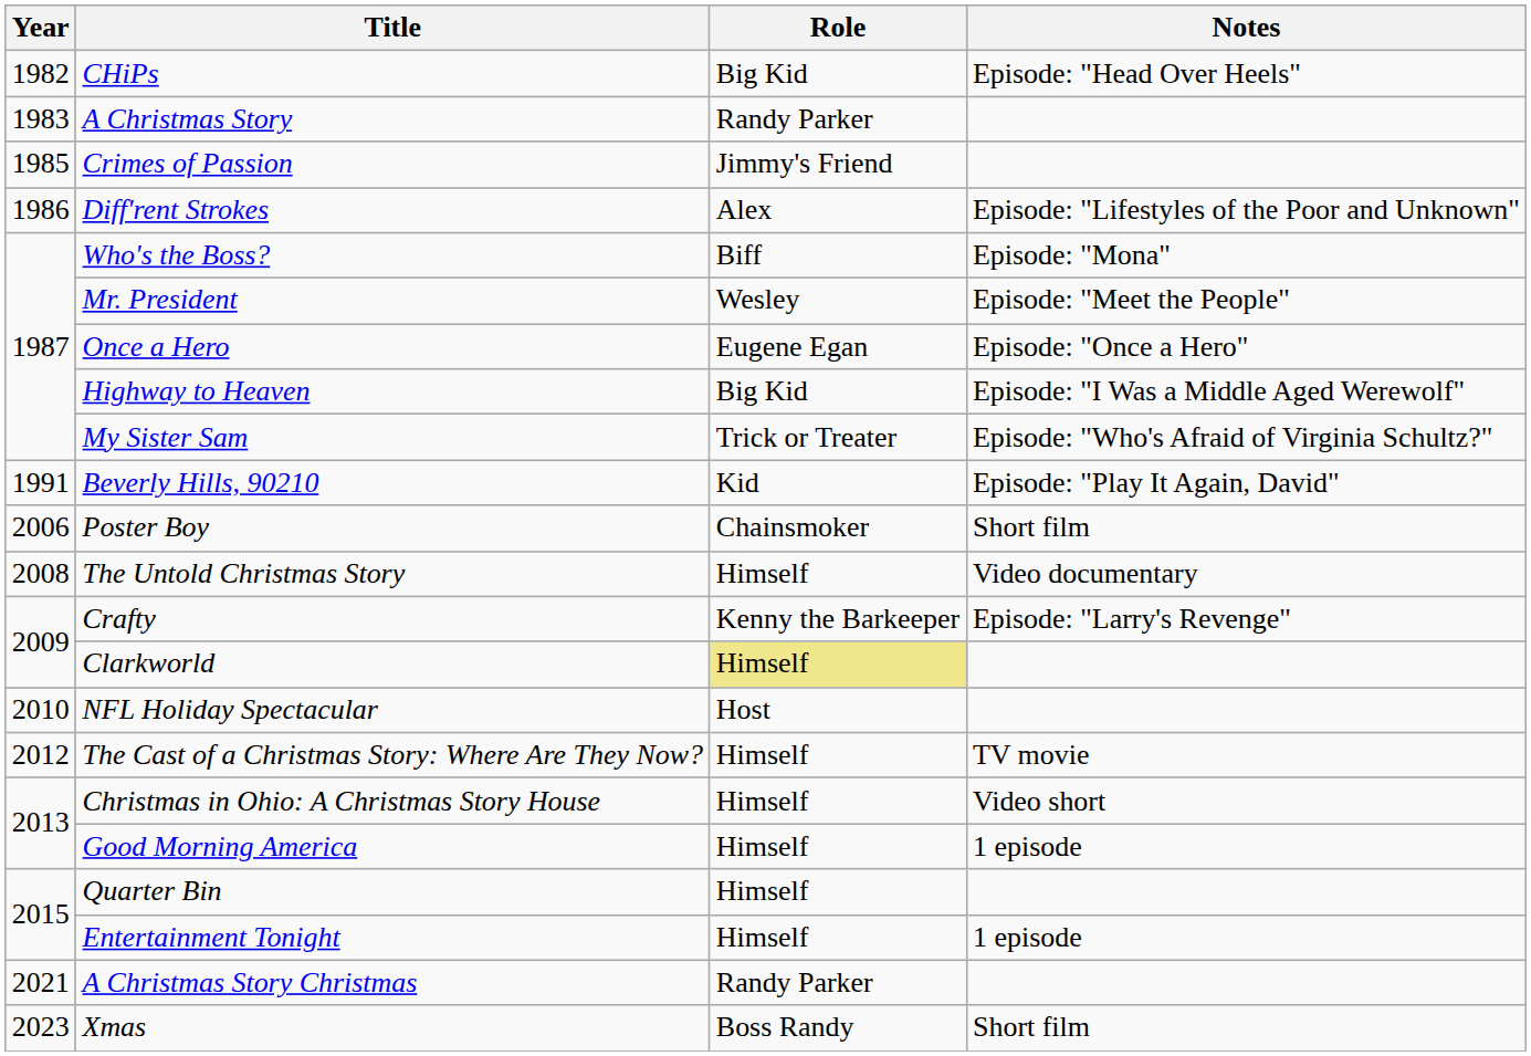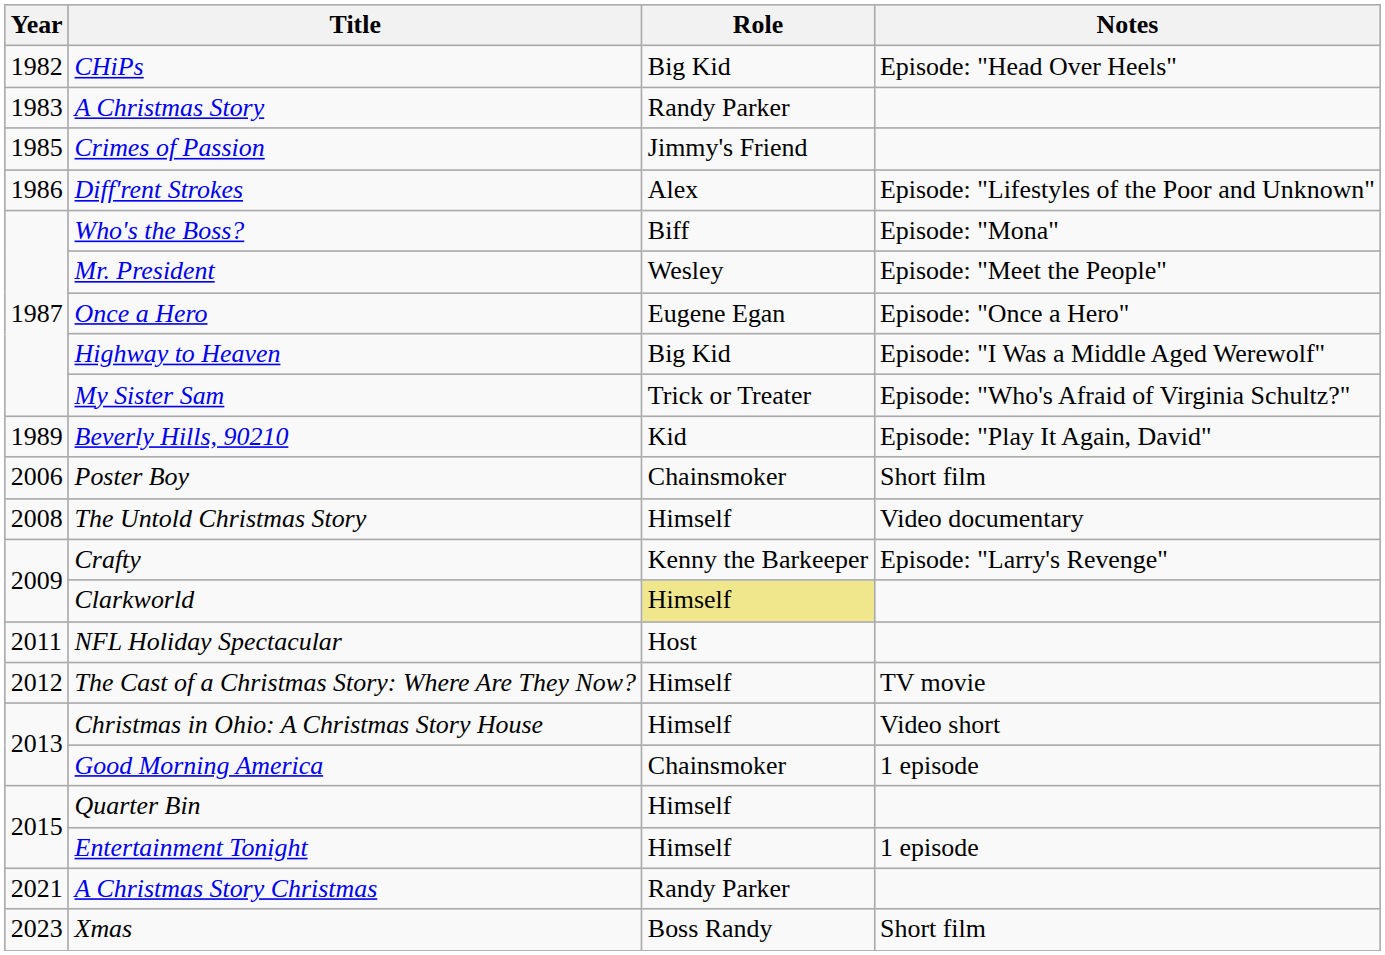Beverly Hills, 90210 | Year: 1991 -> 1989
NFL Holiday Spectacular | Year: 2010 -> 2011
Good Morning America | Role: Himself -> Chainsmoker
